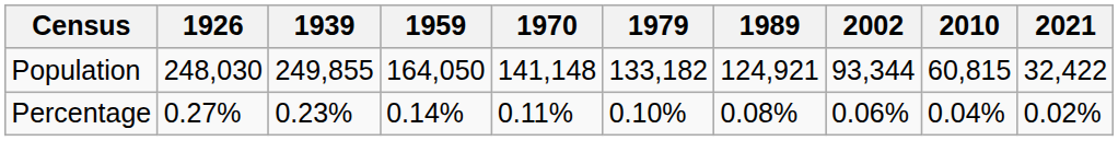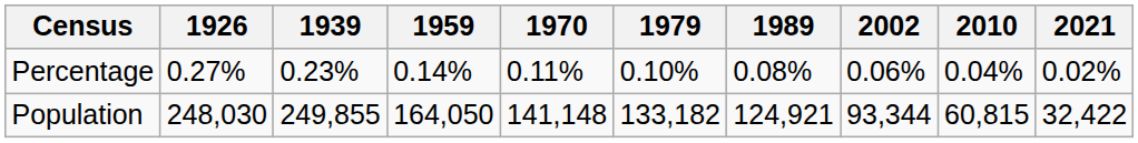rows swapped: Population <-> Percentage
